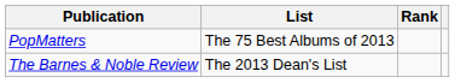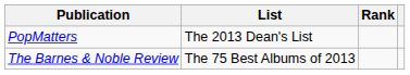PopMatters | List: The 75 Best Albums of 2013 -> The 2013 Dean's List
The Barnes & Noble Review | List: The 2013 Dean's List -> The 75 Best Albums of 2013
